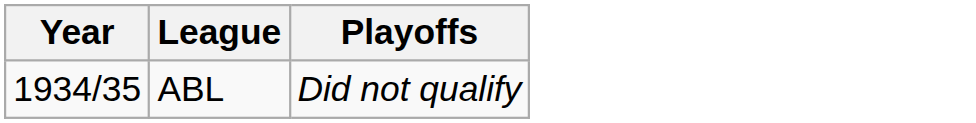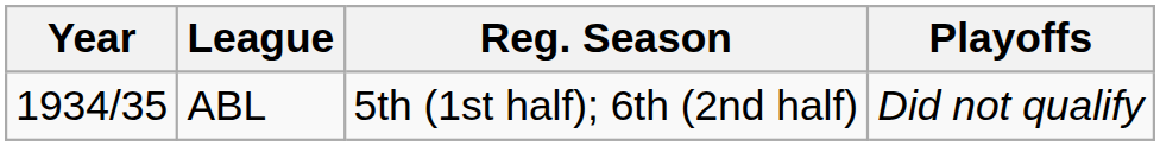+ column: Reg. Season | 5th (1st half); 6th (2nd half)
